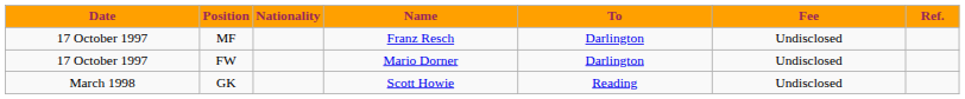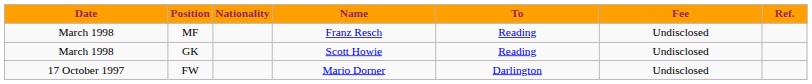MF | Date: 17 October 1997 -> March 1998
MF | To: Darlington -> Reading
rows swapped: FW <-> GK
